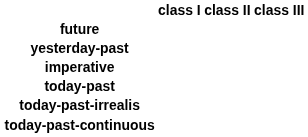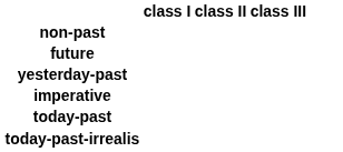+ row: non-past
- row: today-past-continuous
